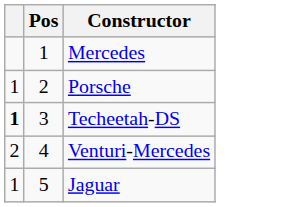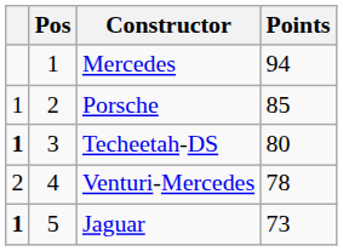+ column: Points | 94 | 85 | 80 | 78 | 73
Jaguar | column 1: normal -> bold
